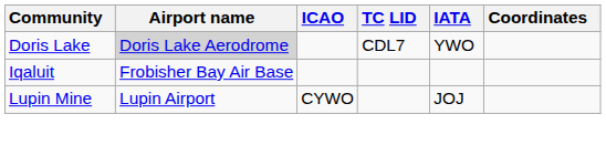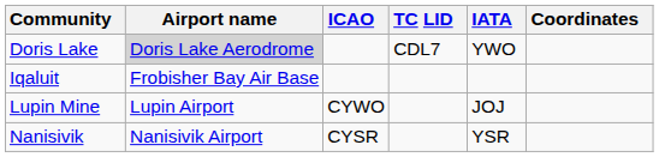+ row: Nanisivik | Nanisivik Airport | CYSR | YSR
